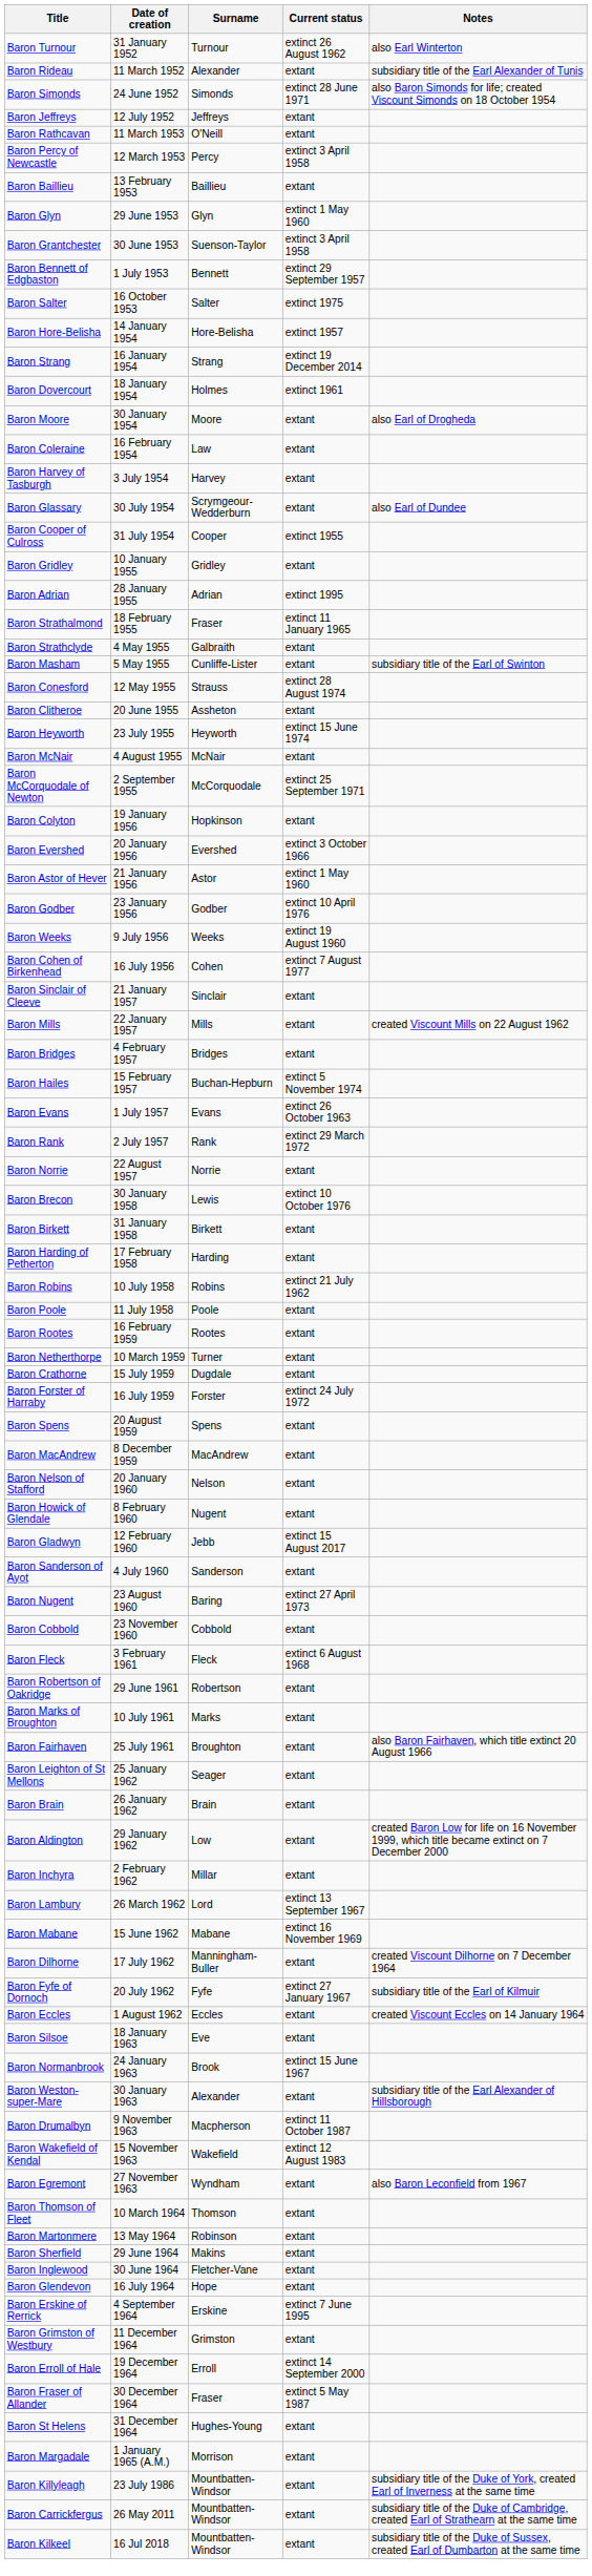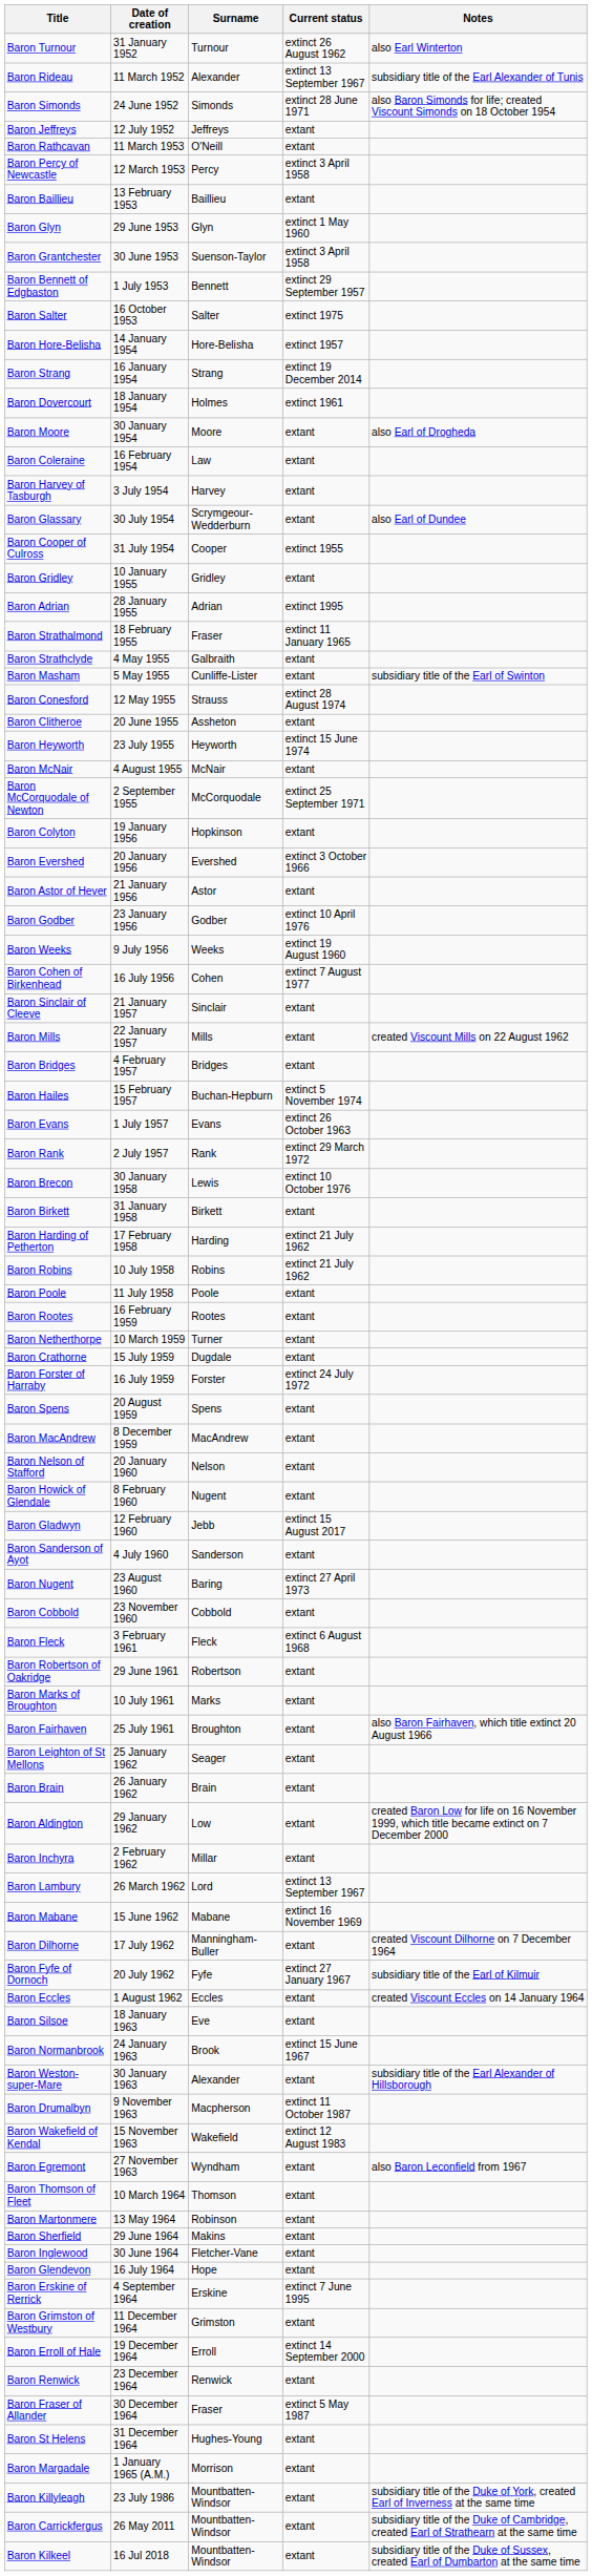Baron Rideau | Current status: extant -> extinct 13 September 1967
Baron Astor of Hever | Current status: extinct 1 May 1960 -> extant
- row: Baron Norrie | 22 August 1957 | Norrie | extant
Baron Harding of Petherton | Current status: extant -> extinct 21 July 1962
+ row: Baron Renwick | 23 December 1964 | Renwick | extant
